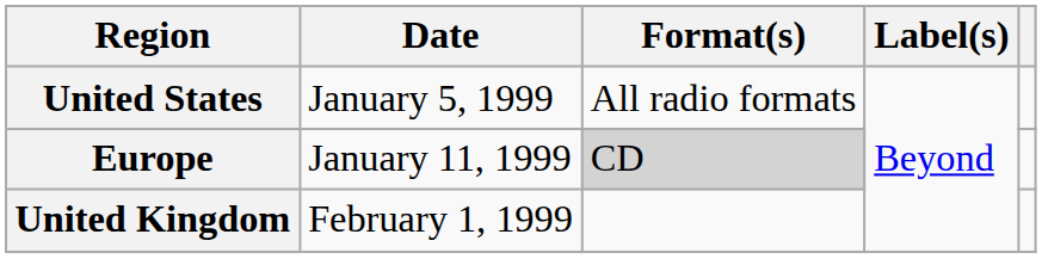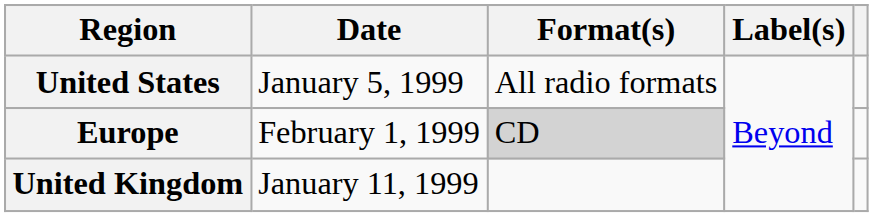Europe | Date: January 11, 1999 -> February 1, 1999
United Kingdom | Date: February 1, 1999 -> January 11, 1999
